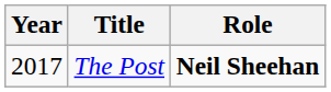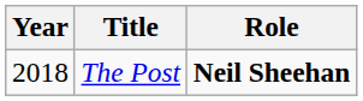The Post | Year: 2017 -> 2018
